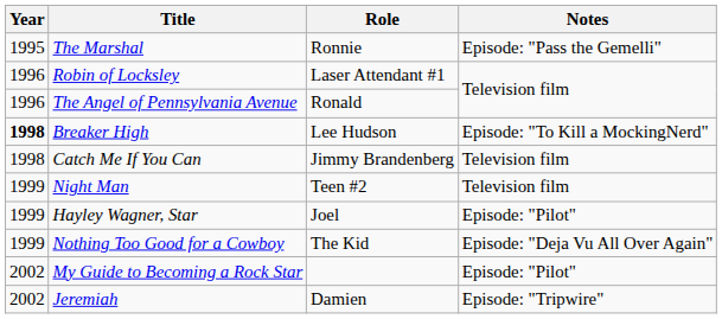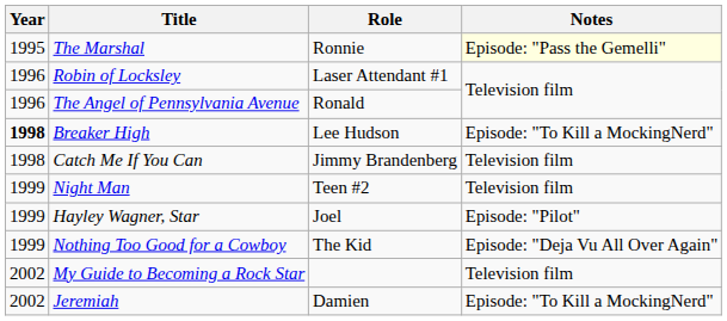The Marshal | Notes: no background -> lightyellow background
My Guide to Becoming a Rock Star | Notes: Episode: "Pilot" -> Television film
Jeremiah | Notes: Episode: "Tripwire" -> Episode: "To Kill a MockingNerd"
